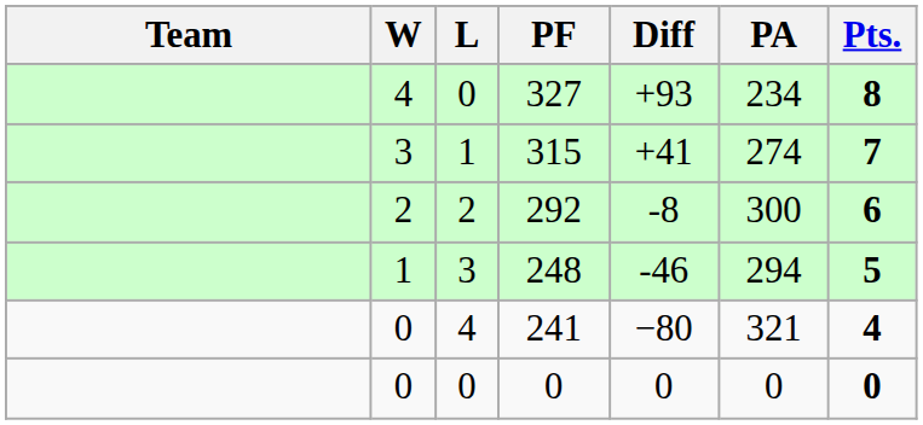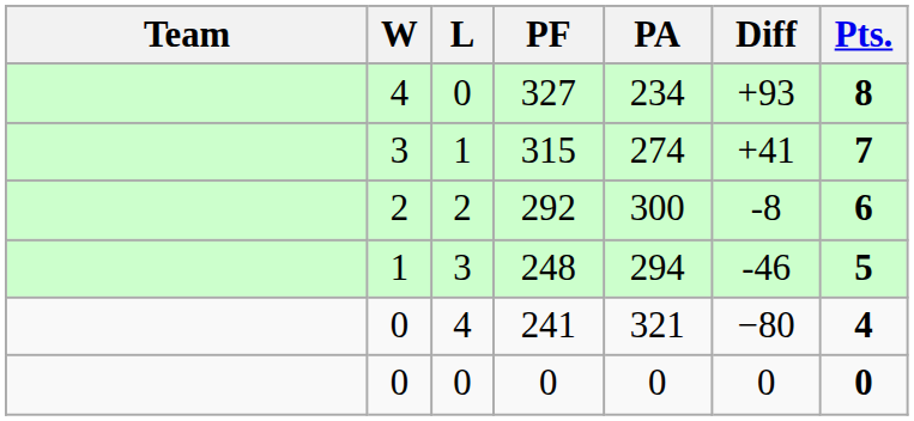columns swapped: PA <-> Diff
